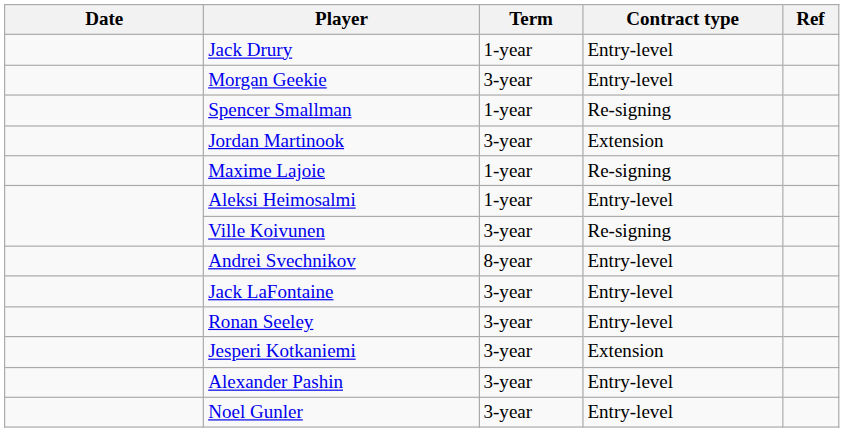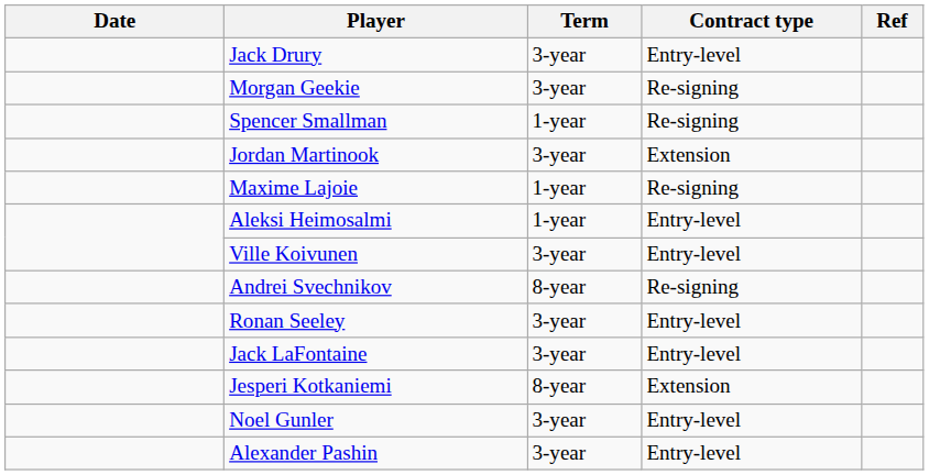Jack Drury | Term: 1-year -> 3-year
Morgan Geekie | Contract type: Entry-level -> Re-signing
Ville Koivunen | Contract type: Re-signing -> Entry-level
Andrei Svechnikov | Contract type: Entry-level -> Re-signing
rows swapped: Ronan Seeley <-> Jack LaFontaine
Jesperi Kotkaniemi | Term: 3-year -> 8-year
rows swapped: Noel Gunler <-> Alexander Pashin
